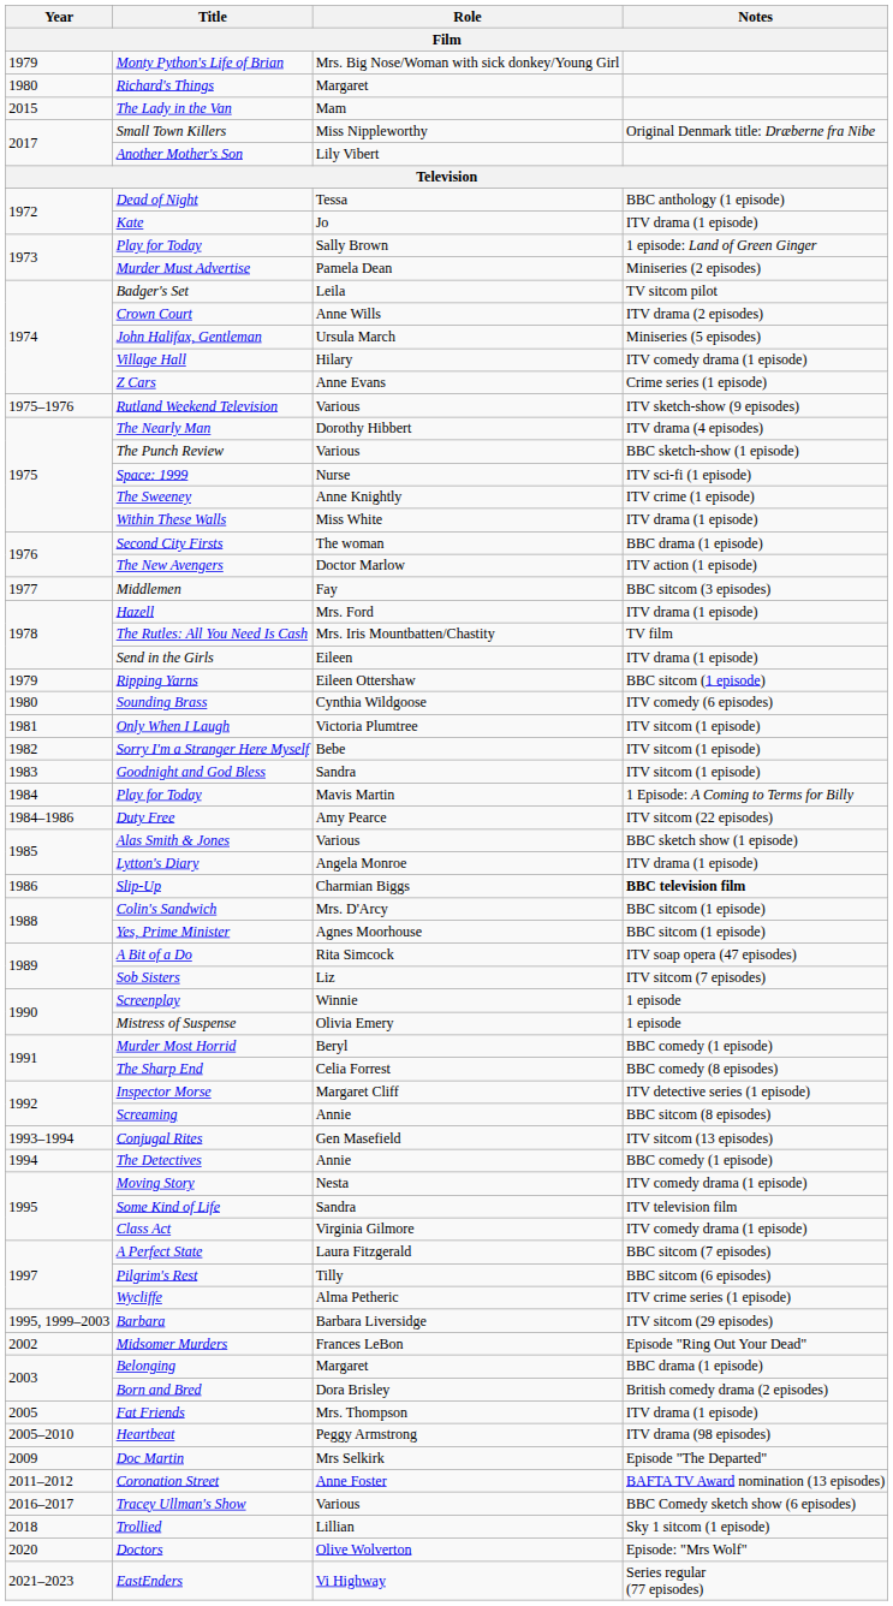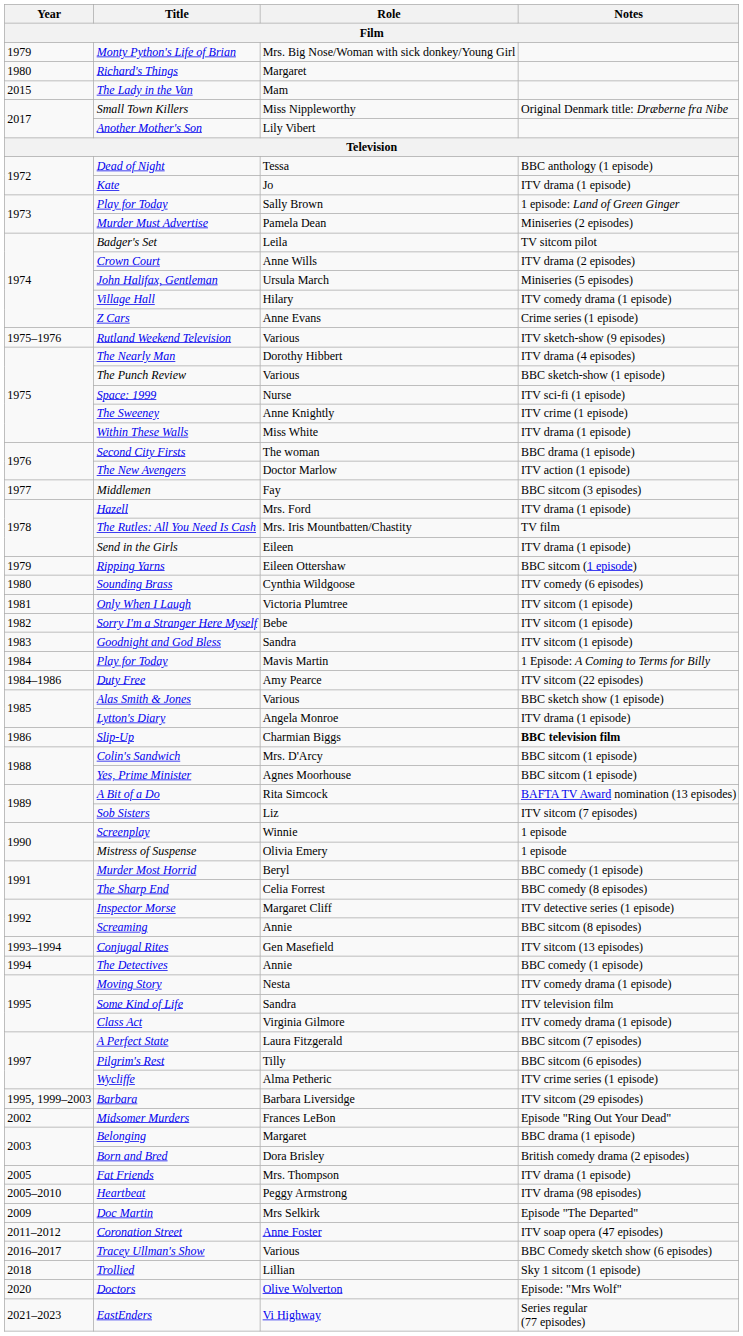A Bit of a Do | Notes: ITV soap opera (47 episodes) -> BAFTA TV Award nomination (13 episodes)
Coronation Street | Notes: BAFTA TV Award nomination (13 episodes) -> ITV soap opera (47 episodes)
